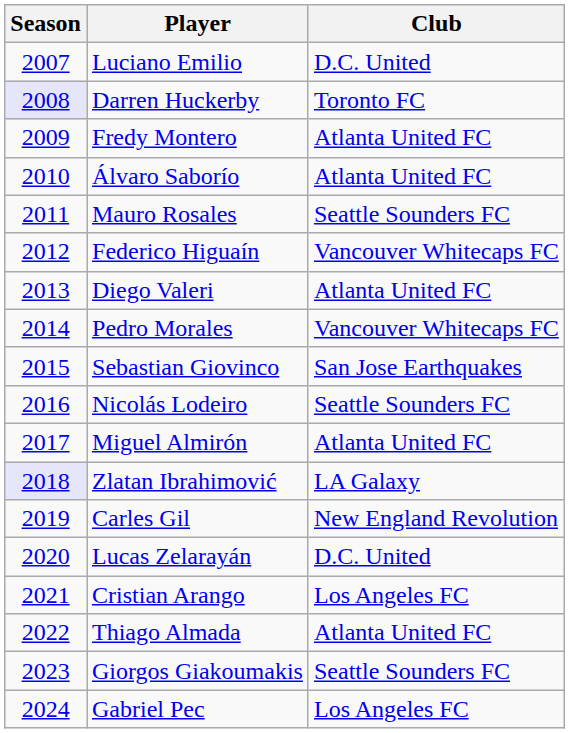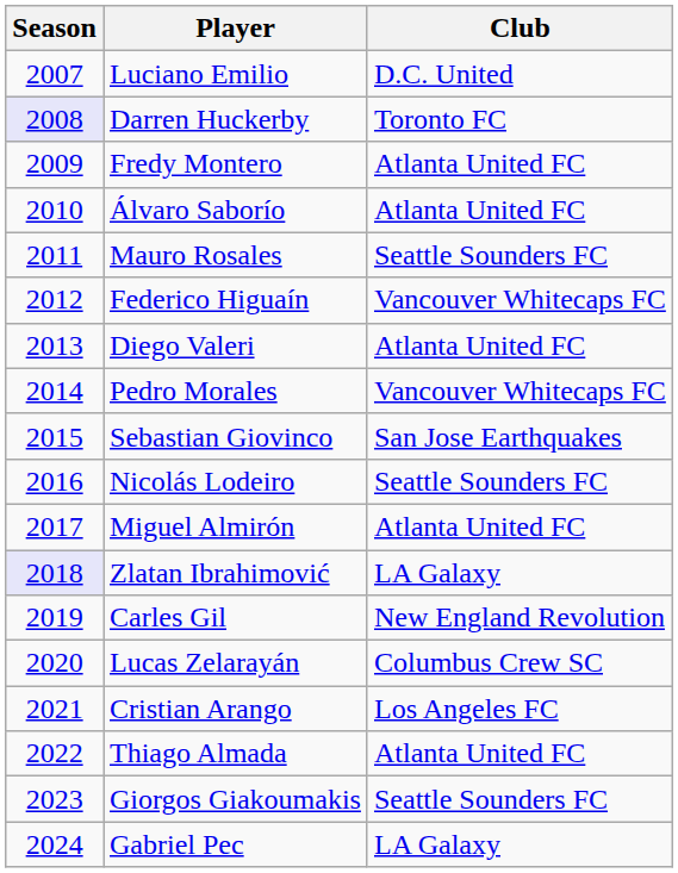Lucas Zelarayán | Club: D.C. United -> Columbus Crew SC
Gabriel Pec | Club: Los Angeles FC -> LA Galaxy
